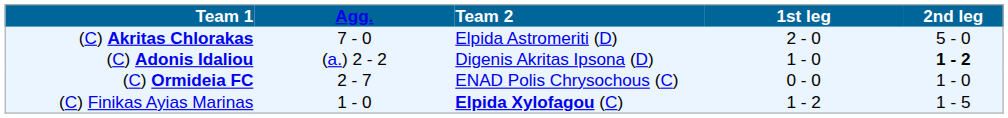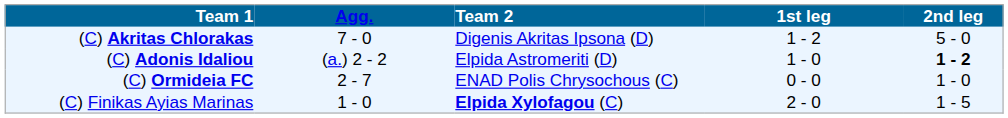(C) Akritas Chlorakas | Team 2: Elpida Astromeriti (D) -> Digenis Akritas Ipsona (D)
(C) Akritas Chlorakas | 1st leg: 2 - 0 -> 1 - 2
(C) Adonis Idaliou | Team 2: Digenis Akritas Ipsona (D) -> Elpida Astromeriti (D)
(C) Finikas Ayias Marinas | 1st leg: 1 - 2 -> 2 - 0
